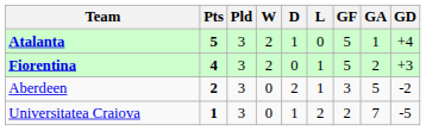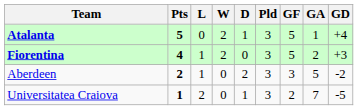columns swapped: Pld <-> L
